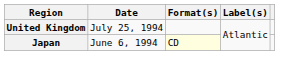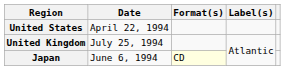+ row: United States | April 22, 1994
